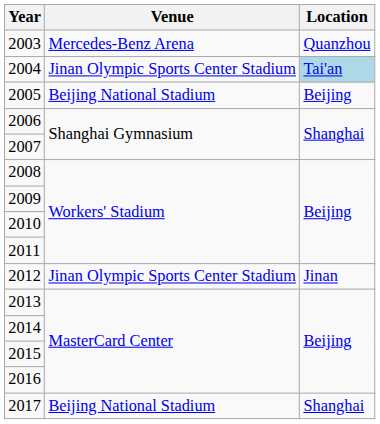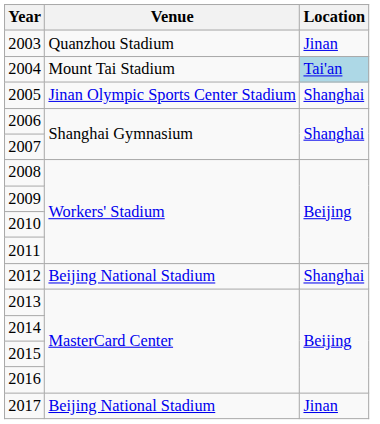2003 | Venue: Mercedes-Benz Arena -> Quanzhou Stadium
2003 | Location: Quanzhou -> Jinan
2004 | Venue: Jinan Olympic Sports Center Stadium -> Mount Tai Stadium
2005 | Venue: Beijing National Stadium -> Jinan Olympic Sports Center Stadium
2005 | Location: Beijing -> Shanghai
2012 | Venue: Jinan Olympic Sports Center Stadium -> Beijing National Stadium
2012 | Location: Jinan -> Shanghai
2017 | Location: Shanghai -> Jinan
